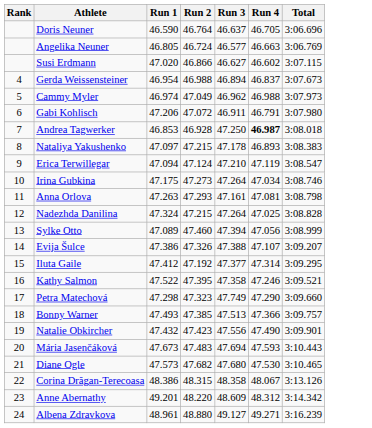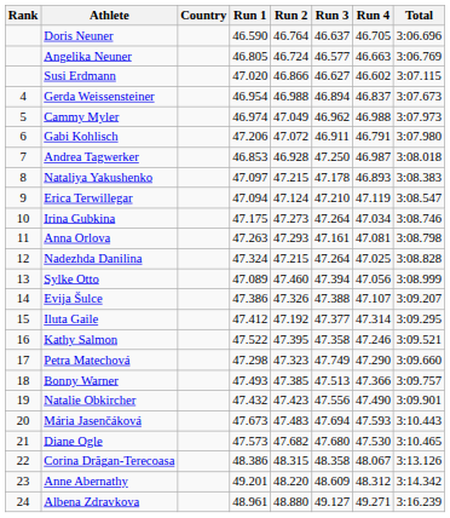+ column: Country
Andrea Tagwerker | Run 4: bold -> normal
